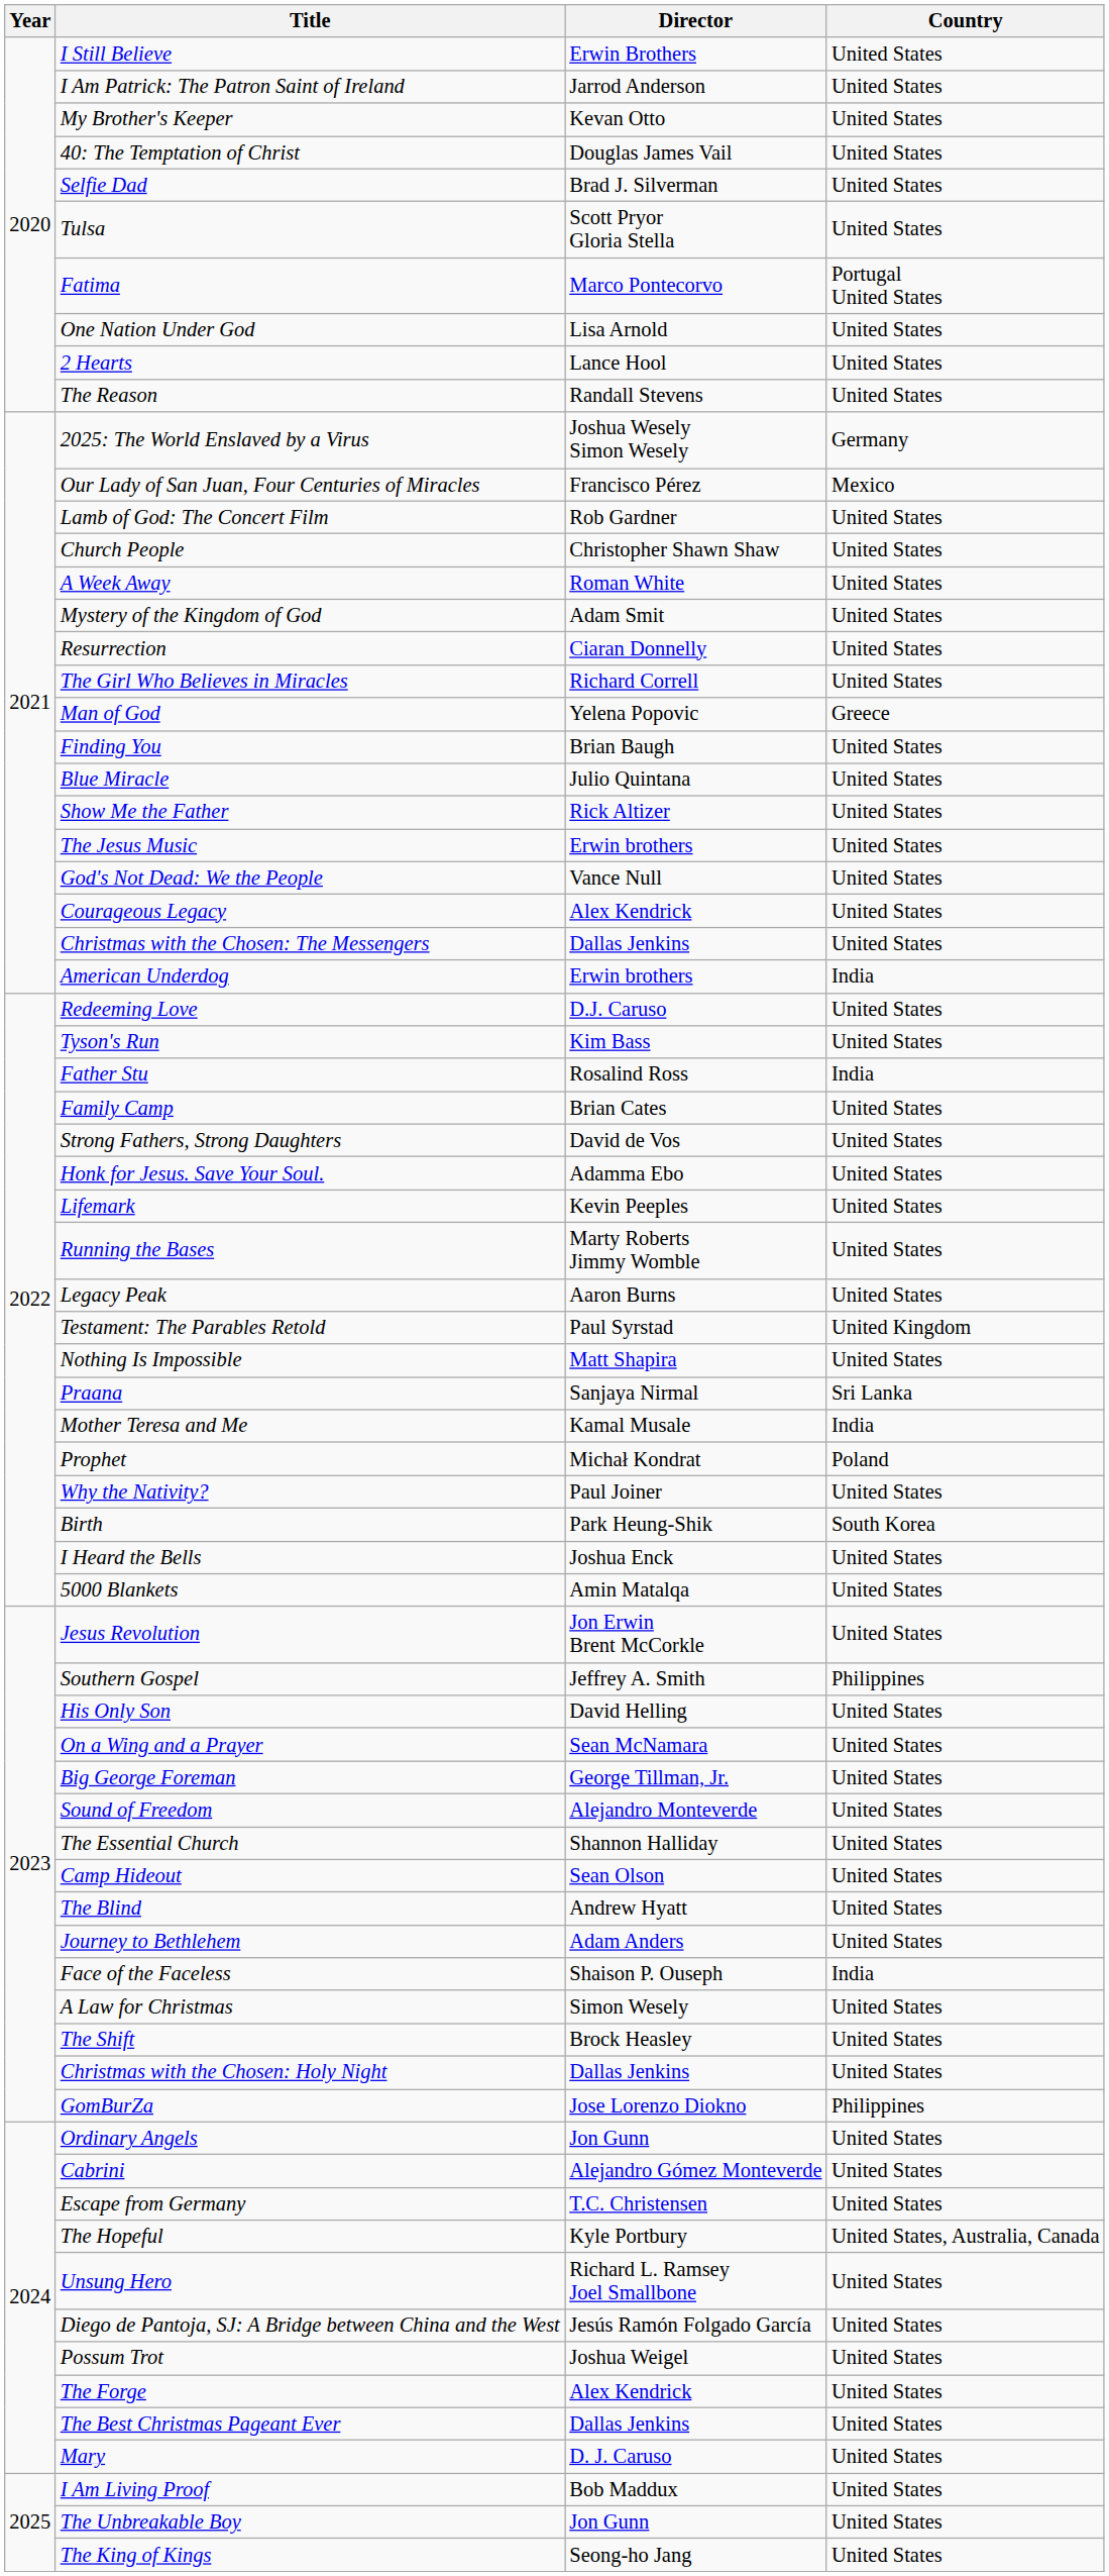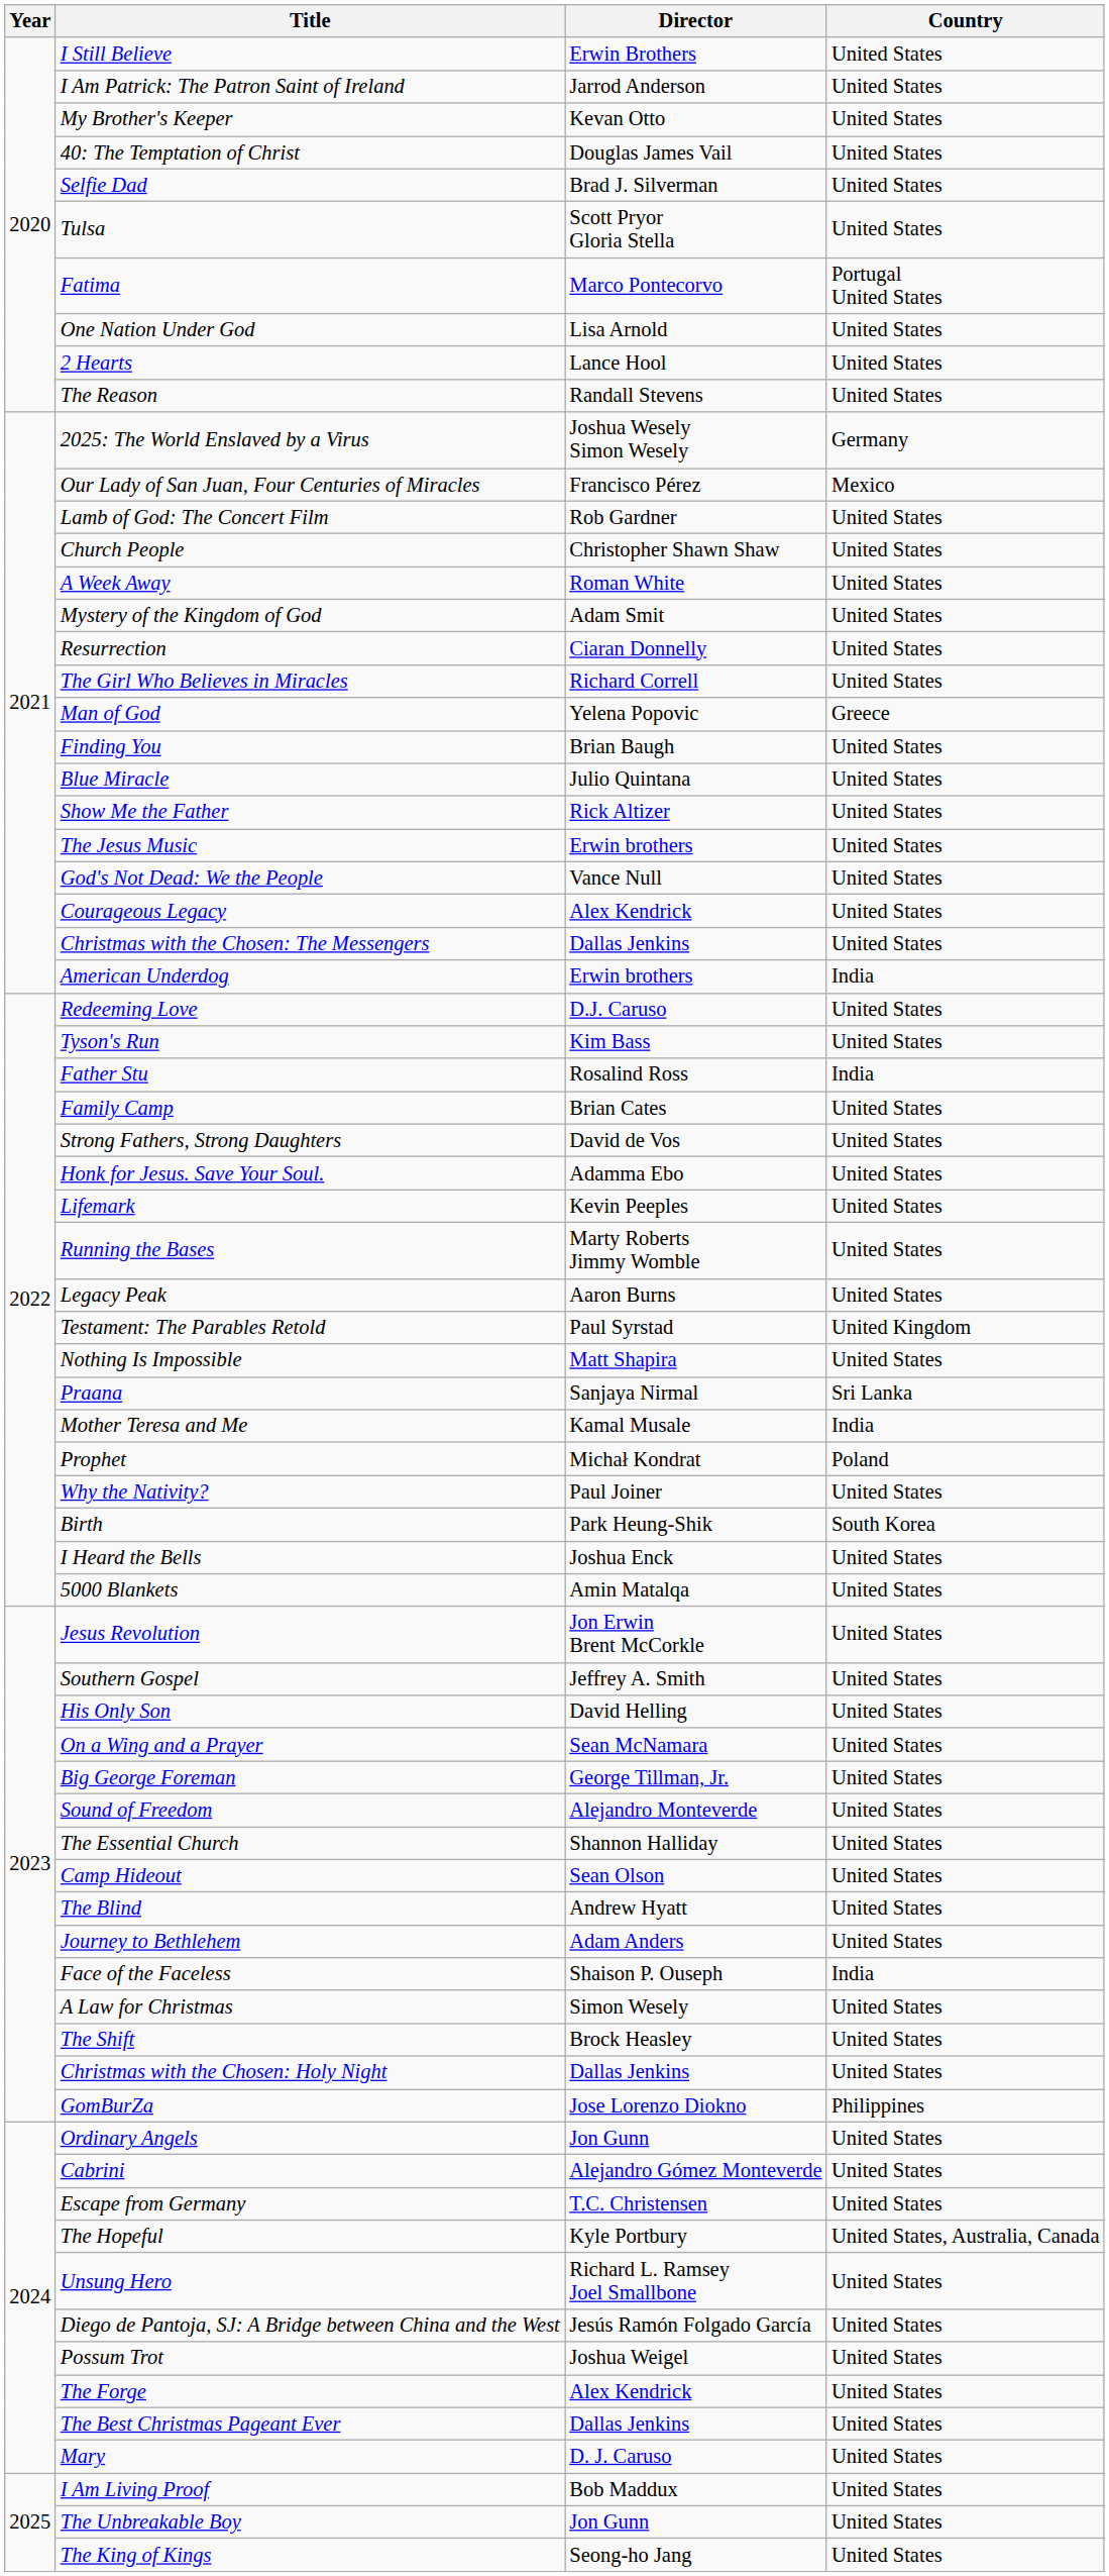Southern Gospel | Country: Philippines -> United States
